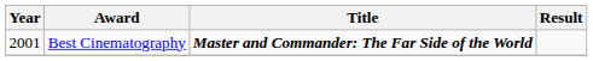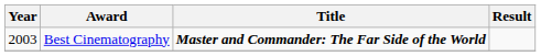Best Cinematography | Year: 2001 -> 2003
